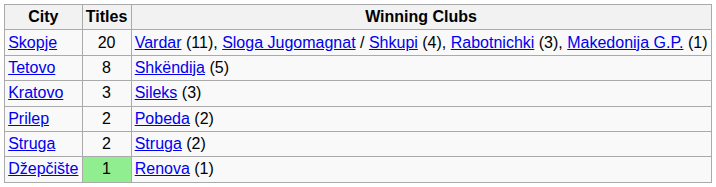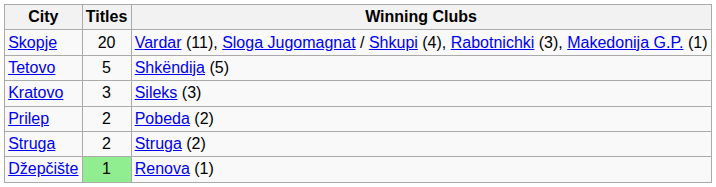Tetovo | Titles: 8 -> 5
